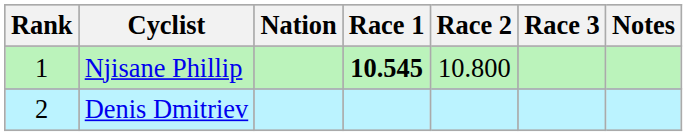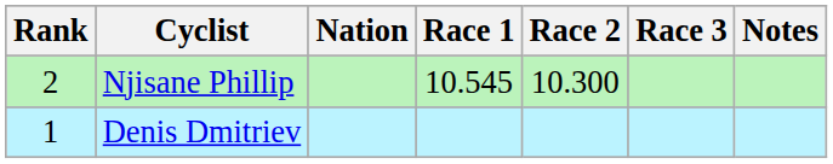Njisane Phillip | Rank: 1 -> 2
Njisane Phillip | Race 1: bold -> normal
Njisane Phillip | Race 2: 10.800 -> 10.300
Denis Dmitriev | Rank: 2 -> 1
